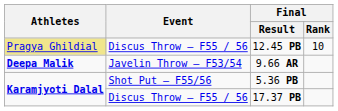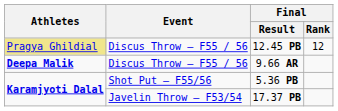12.45 PB | Final / Rank: 10 -> 12
9.66 AR | Event: Javelin Throw – F53/54 -> Discus Throw – F55 / 56
17.37 PB | Event: Discus Throw – F55 / 56 -> Javelin Throw – F53/54
